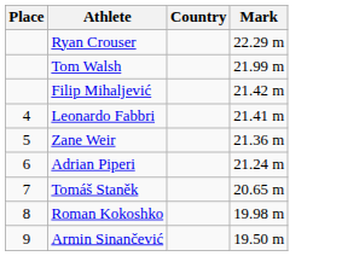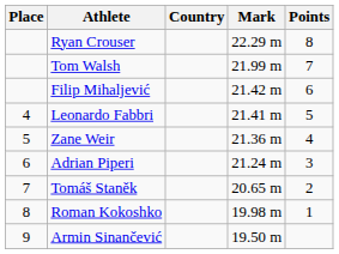+ column: Points | 8 | 7 | 6 | 5 | 4 | 3 | 2 | 1
